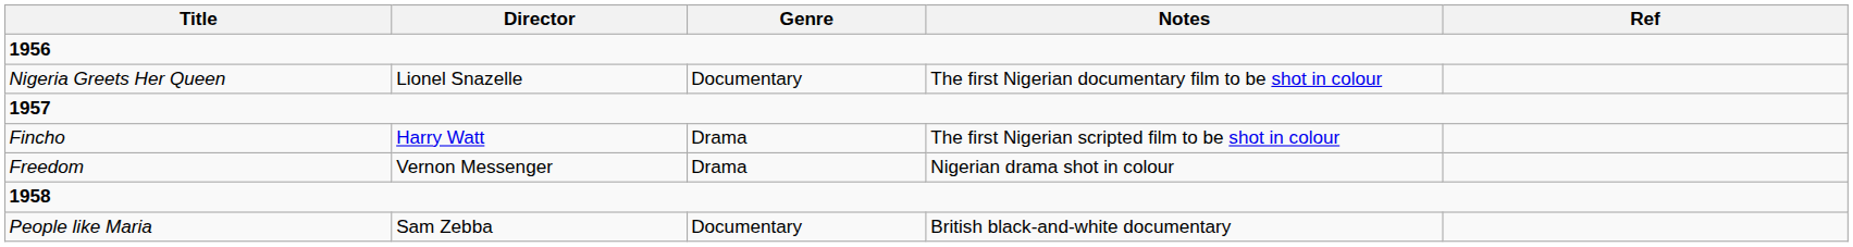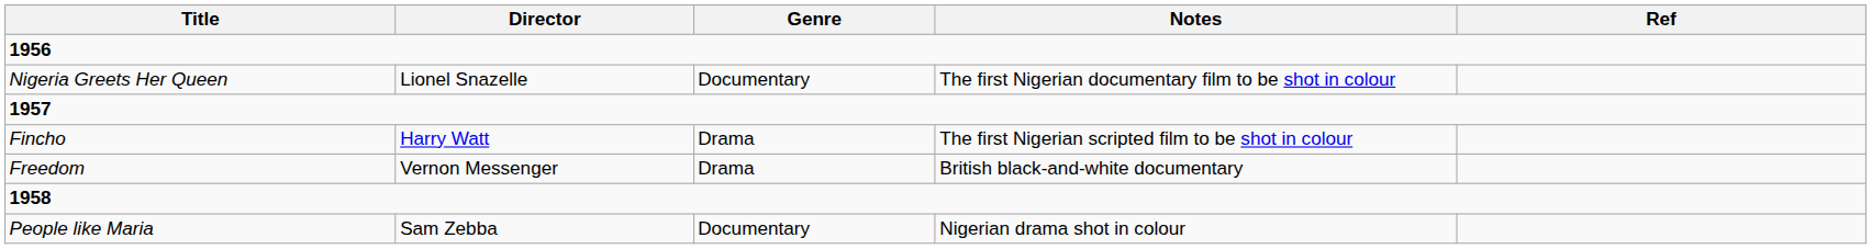Freedom | Notes: Nigerian drama shot in colour -> British black-and-white documentary
People like Maria | Notes: British black-and-white documentary -> Nigerian drama shot in colour
